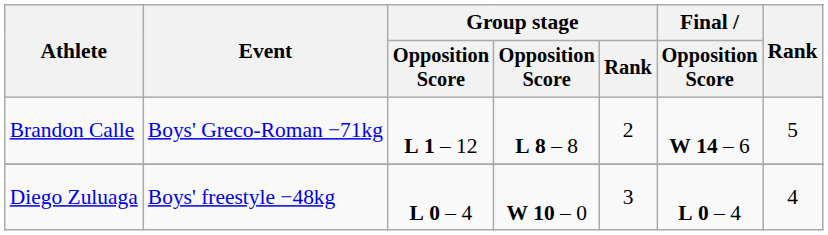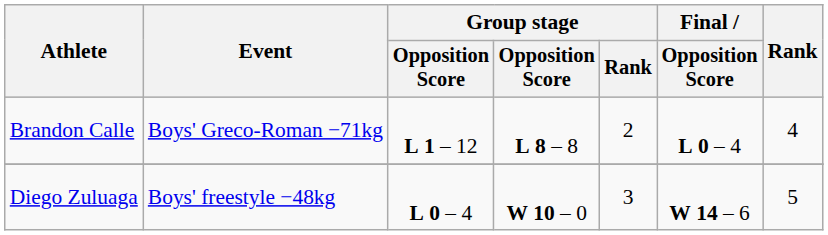Brandon Calle | Final / Opposition Score: W 14 – 6 -> L 0 – 4
Brandon Calle | Rank: 5 -> 4
Diego Zuluaga | Final / Opposition Score: L 0 – 4 -> W 14 – 6
Diego Zuluaga | Rank: 4 -> 5
